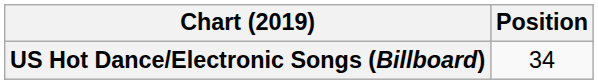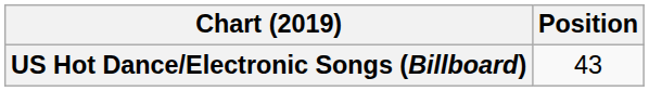US Hot Dance/Electronic Songs (Billboard) | Position: 34 -> 43
